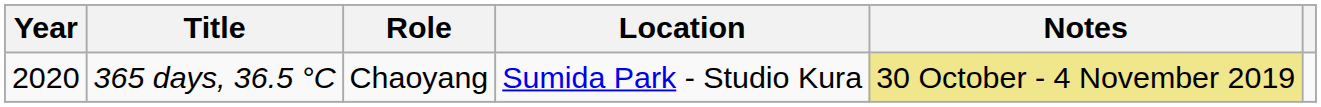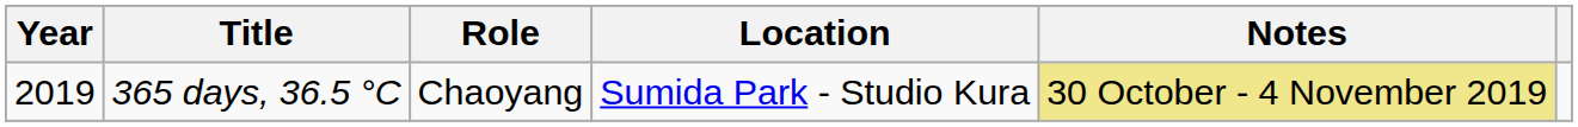365 days, 36.5 °C | Year: 2020 -> 2019
